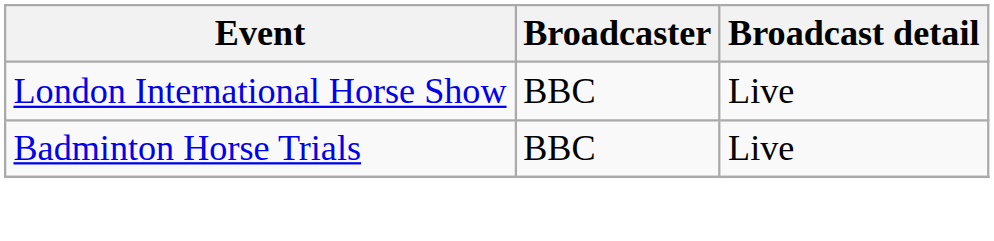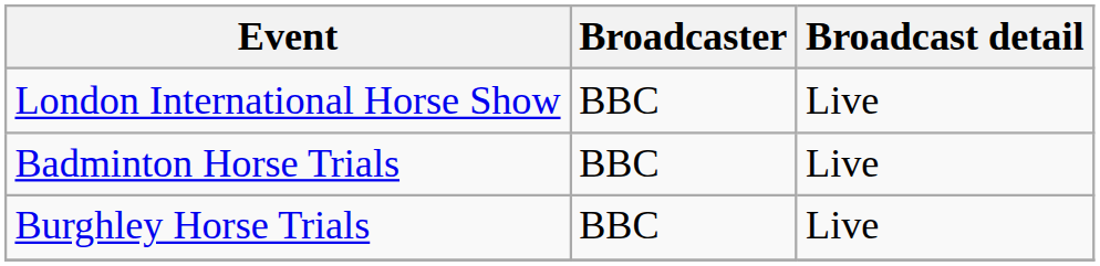+ row: Burghley Horse Trials | BBC | Live
